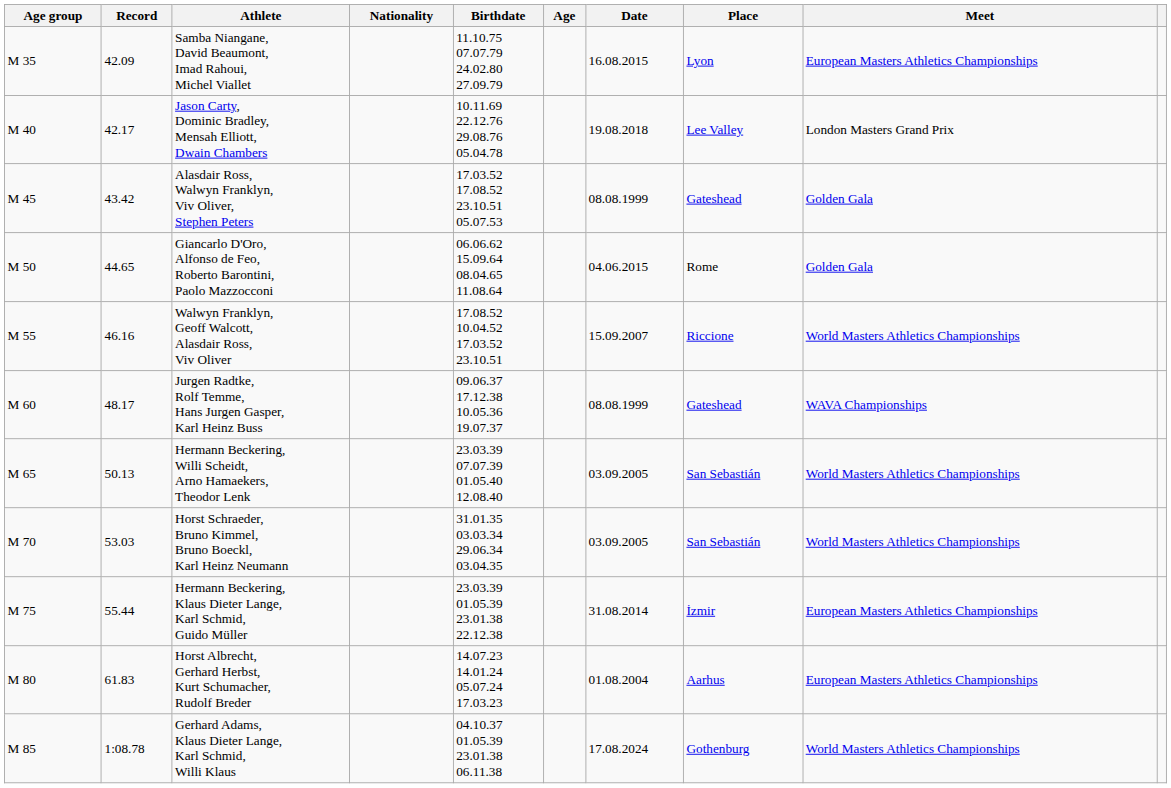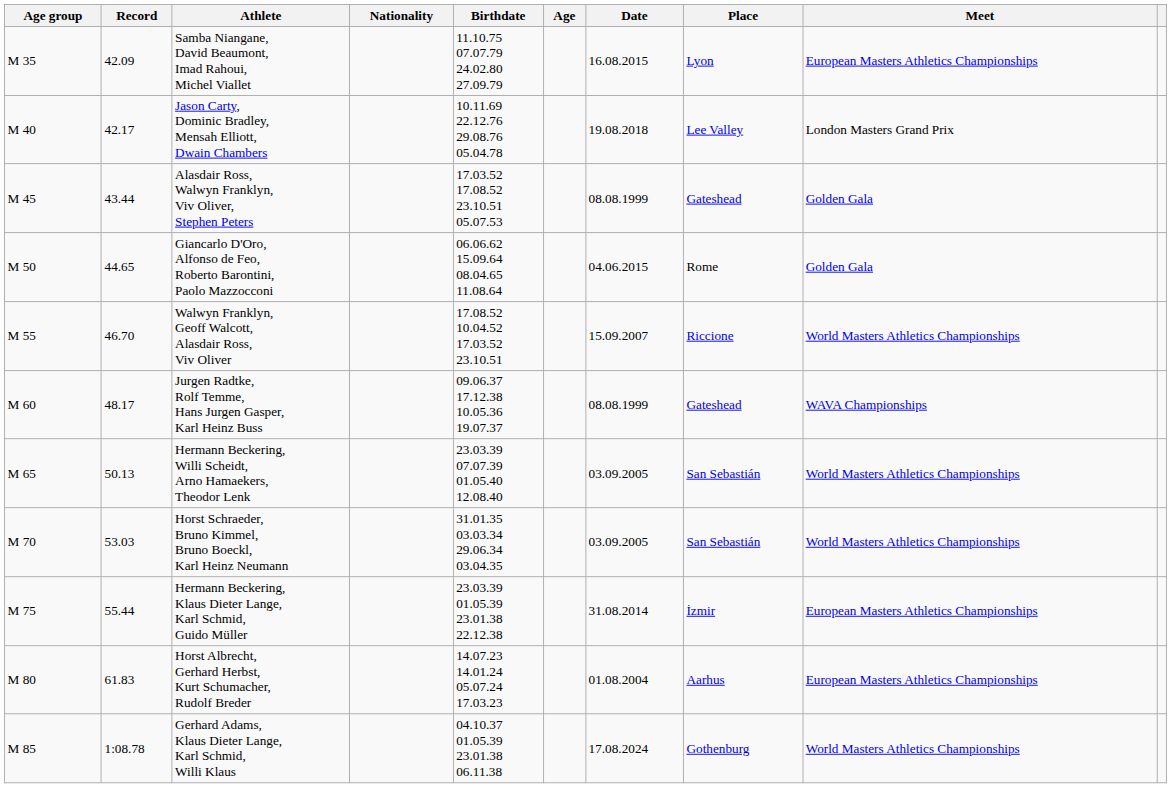Alasdair Ross, Walwyn Franklyn, Viv Oliver, Stephen Peters | Record: 43.42 -> 43.44
Walwyn Franklyn, Geoff Walcott, Alasdair Ross, Viv Oliver | Record: 46.16 -> 46.70
